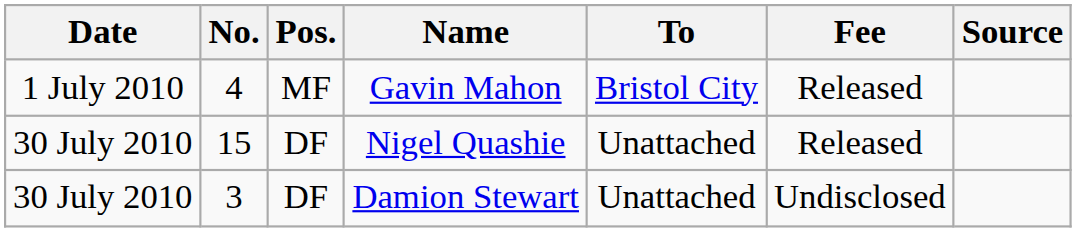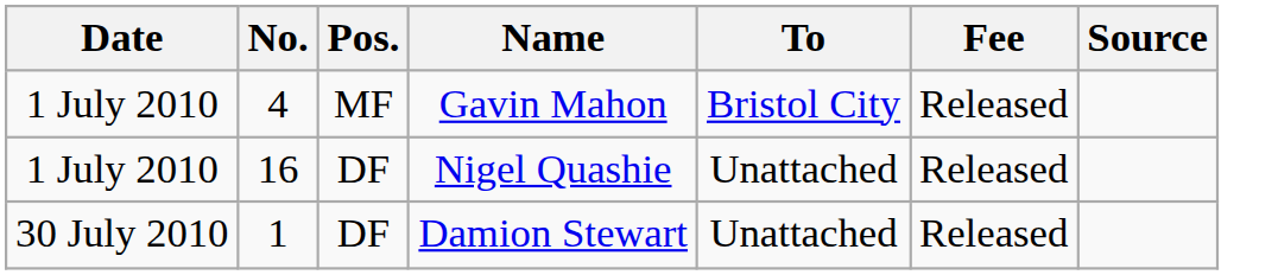Nigel Quashie | Date: 30 July 2010 -> 1 July 2010
Nigel Quashie | No.: 15 -> 16
Damion Stewart | No.: 3 -> 1
Damion Stewart | Fee: Undisclosed -> Released
